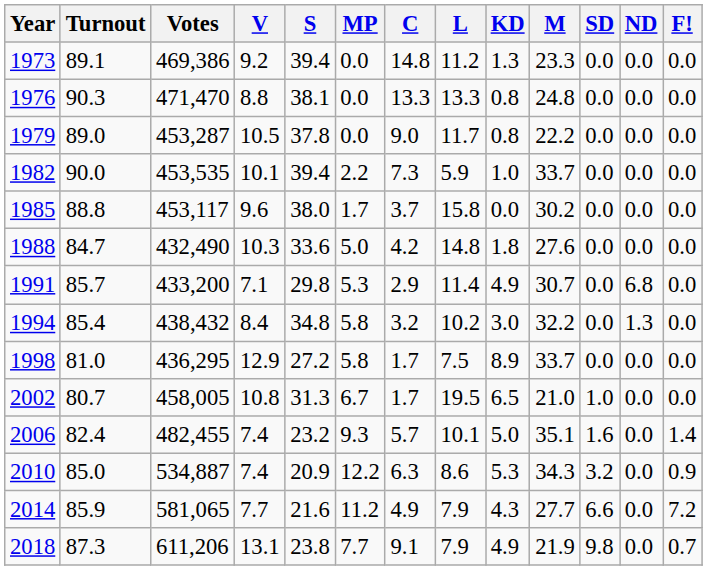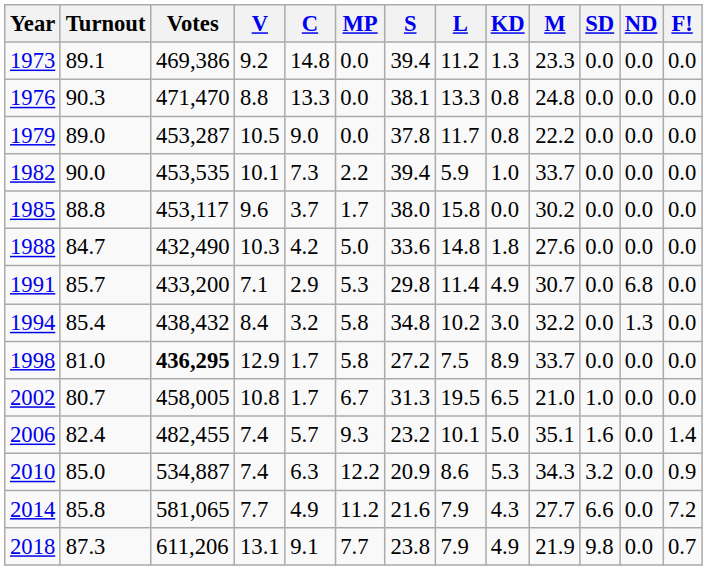columns swapped: S <-> C
1998 | Votes: normal -> bold
2014 | Turnout: 85.9 -> 85.8
